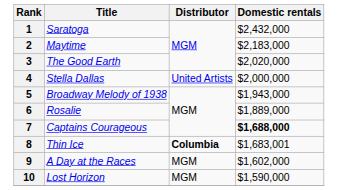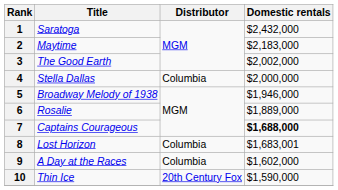3 | Domestic rentals: $2,020,000 -> $2,002,000
4 | Distributor: United Artists -> Columbia
5 | Domestic rentals: $1,943,000 -> $1,946,000
8 | Title: Thin Ice -> Lost Horizon
8 | Distributor: bold -> normal
9 | Distributor: MGM -> Columbia
10 | Title: Lost Horizon -> Thin Ice
10 | Distributor: MGM -> 20th Century Fox
